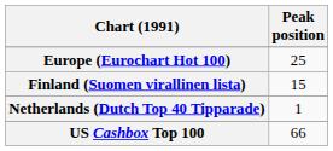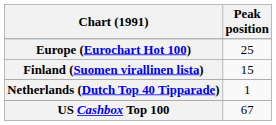US Cashbox Top 100 | Peak position: 66 -> 67
